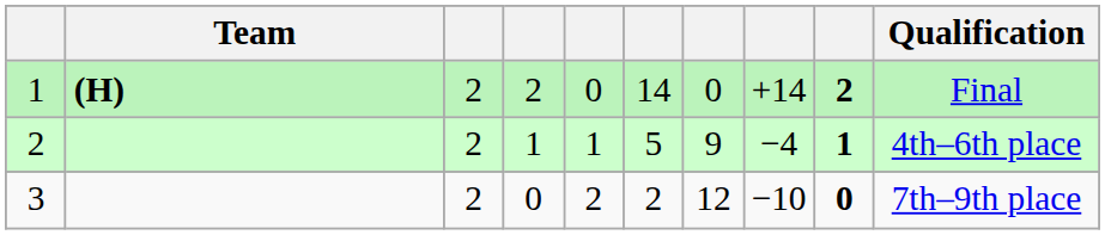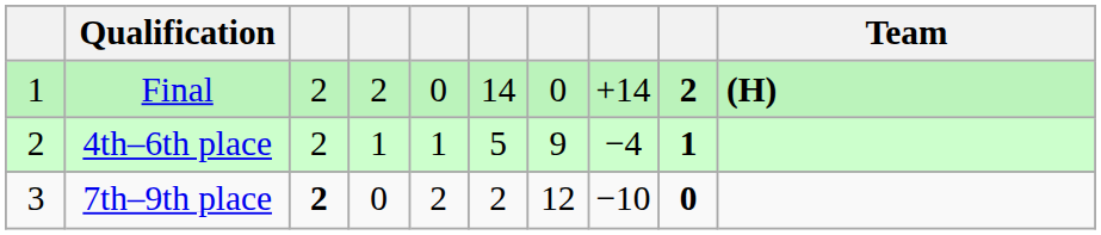columns swapped: Team <-> Qualification
3 | column 3: normal -> bold
